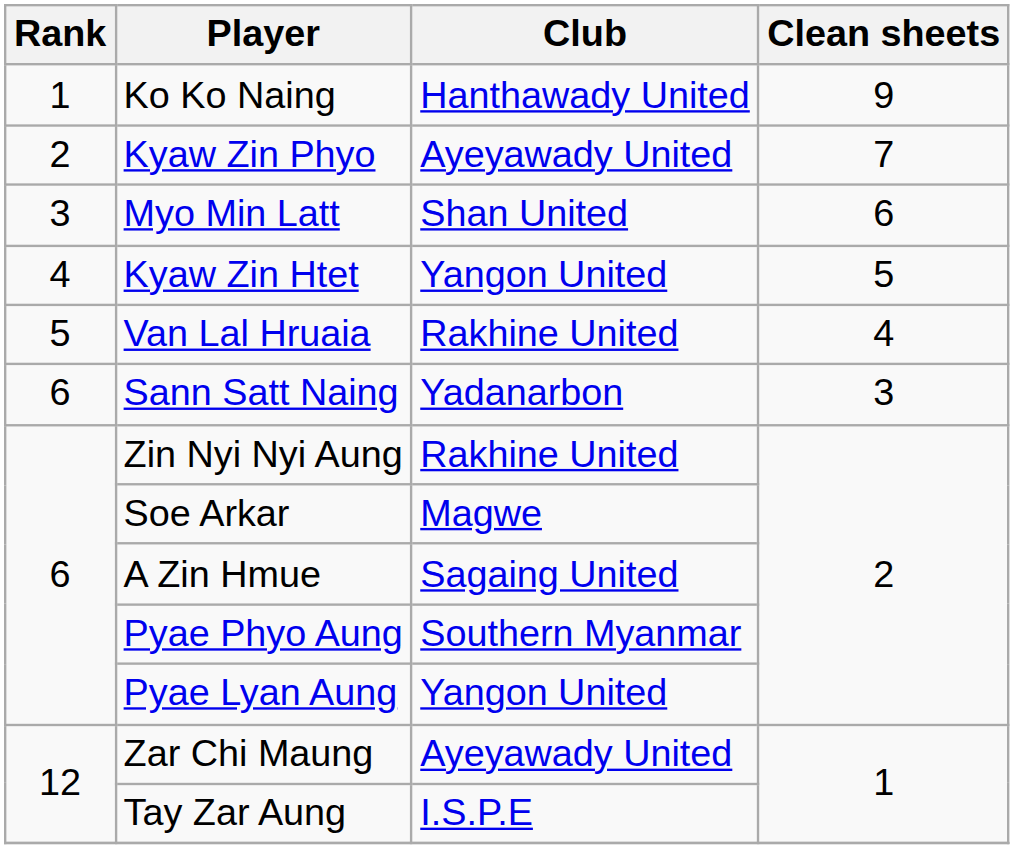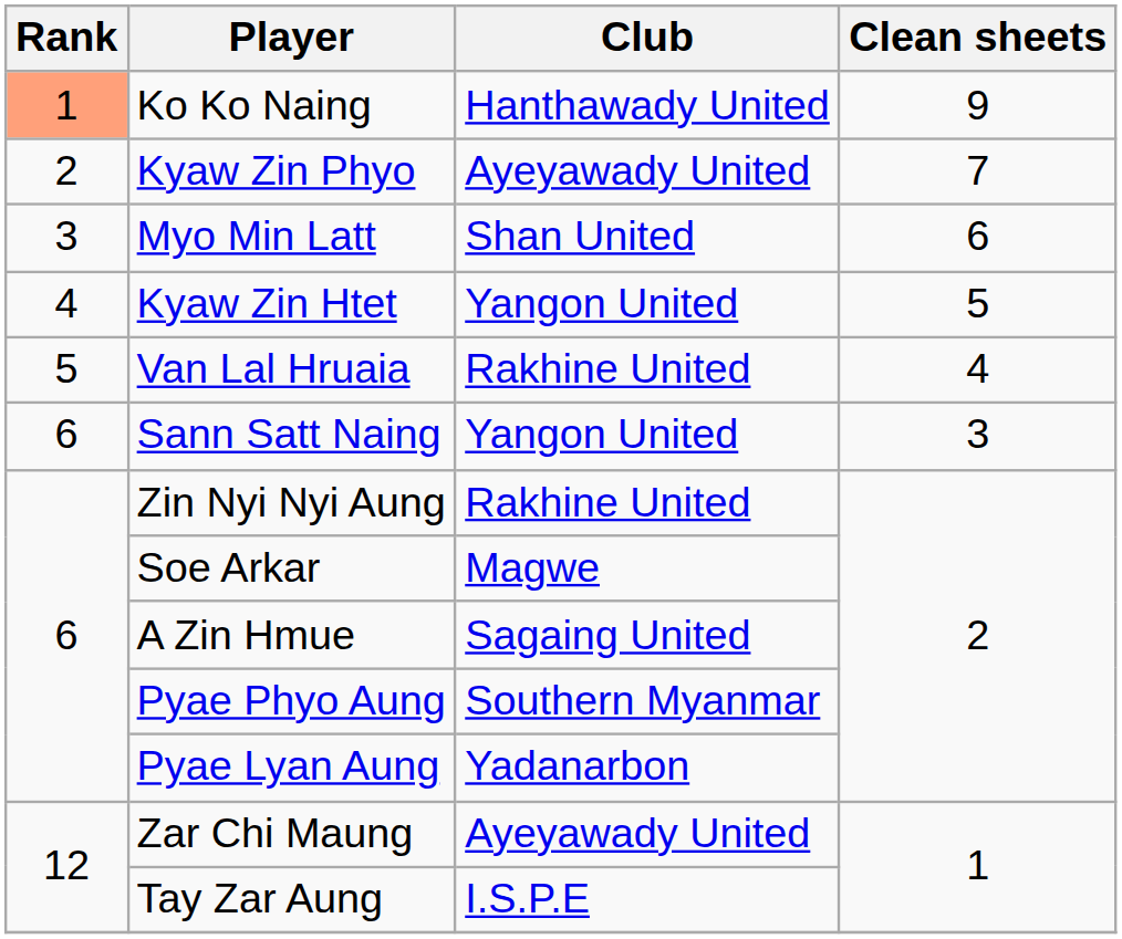Ko Ko Naing | Rank: no background -> lightsalmon background
Sann Satt Naing | Club: Yadanarbon -> Yangon United
Pyae Lyan Aung | Club: Yangon United -> Yadanarbon
